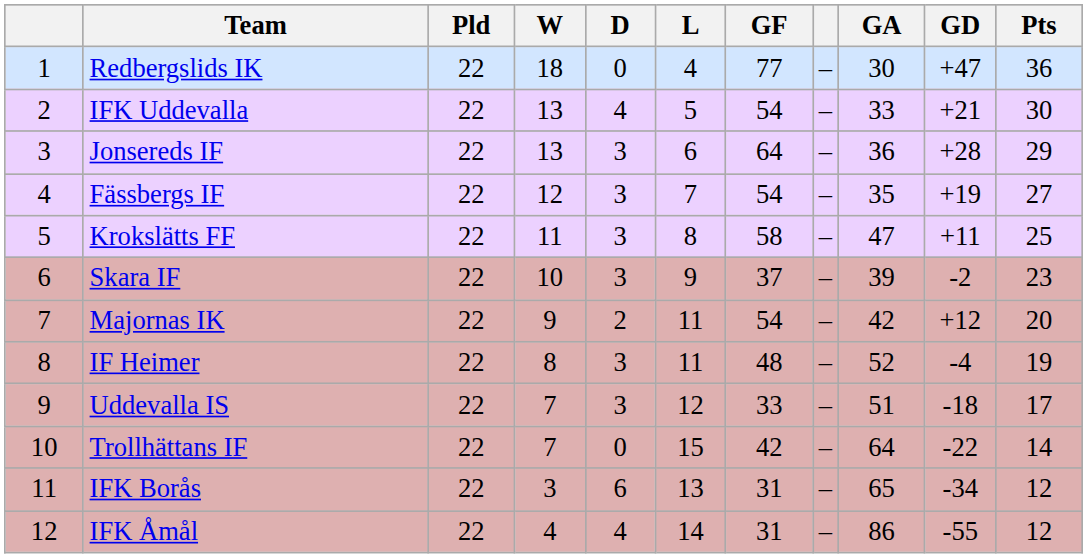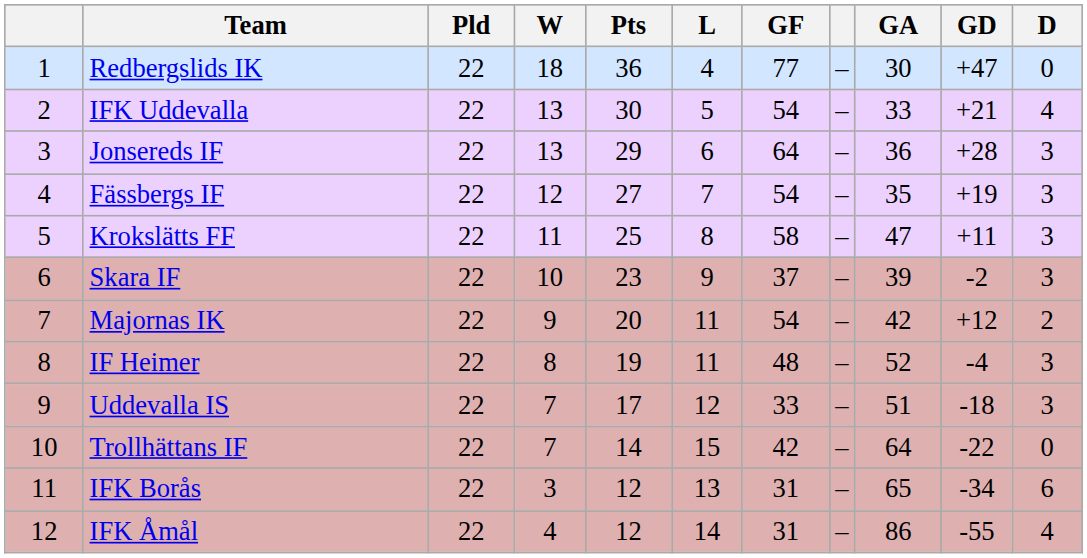columns swapped: D <-> Pts
